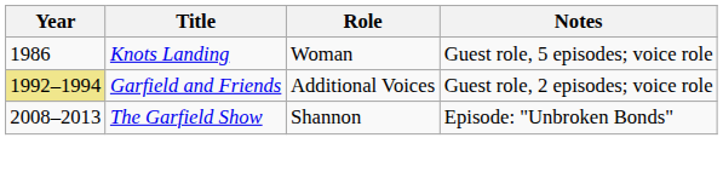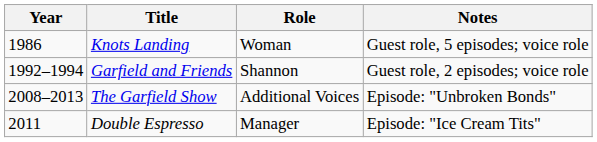Garfield and Friends | Year: khaki background -> no background
Garfield and Friends | Role: Additional Voices -> Shannon
The Garfield Show | Role: Shannon -> Additional Voices
+ row: 2011 | Double Espresso | Manager | Episode: "Ice Cream Tits"
